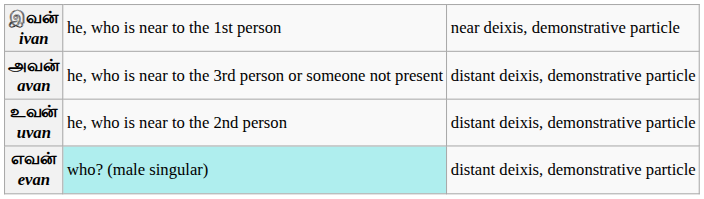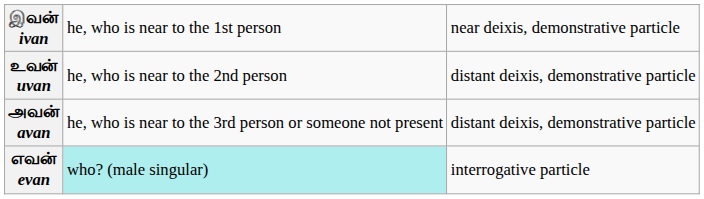rows swapped: உவன் uvan <-> அவன் avan
எவன் evan | column 3: distant deixis, demonstrative particle -> interrogative particle
